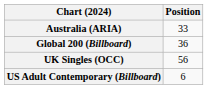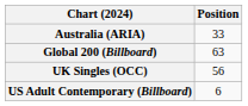Global 200 (Billboard) | Position: 36 -> 63
